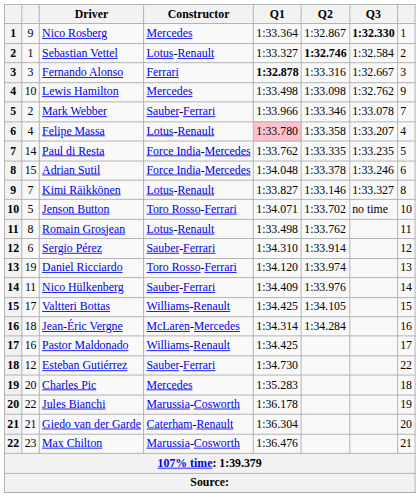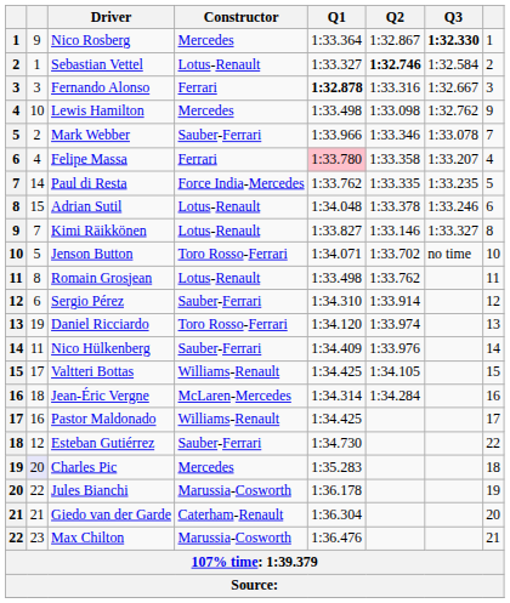Felipe Massa | Constructor: Lotus-Renault -> Ferrari
Adrian Sutil | Constructor: Force India-Mercedes -> Lotus-Renault
Charles Pic | column 2: no background -> lavender background
